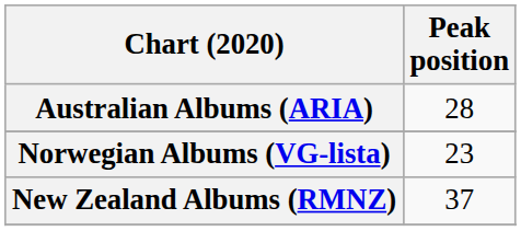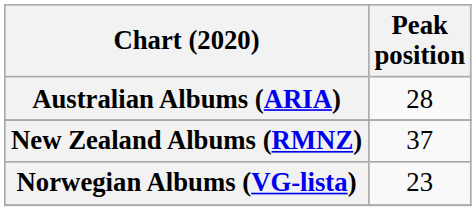rows swapped: New Zealand Albums (RMNZ) <-> Norwegian Albums (VG-lista)
